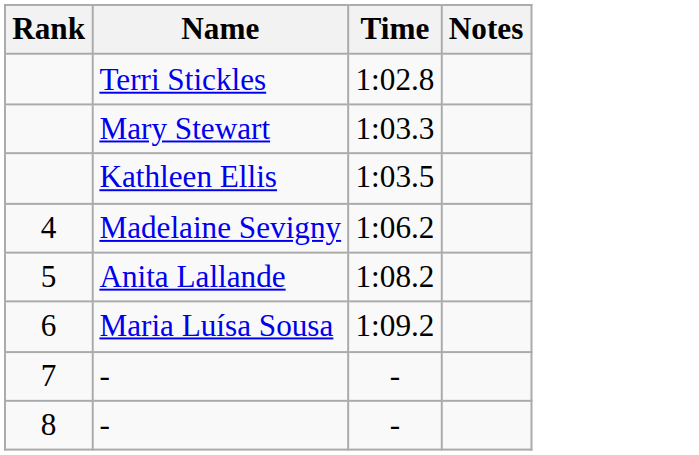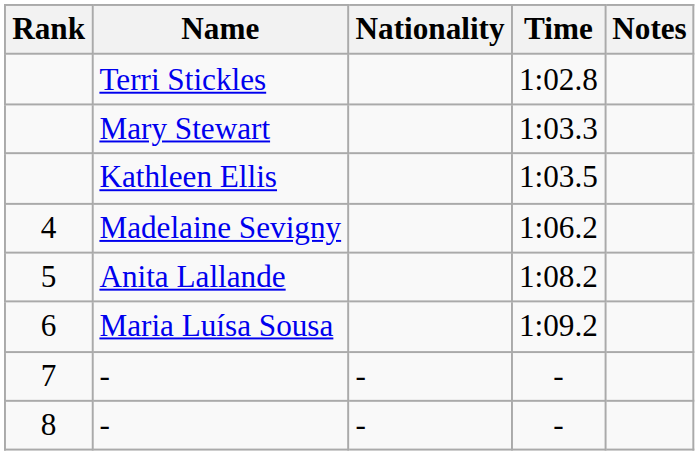+ column: Nationality | - | -
